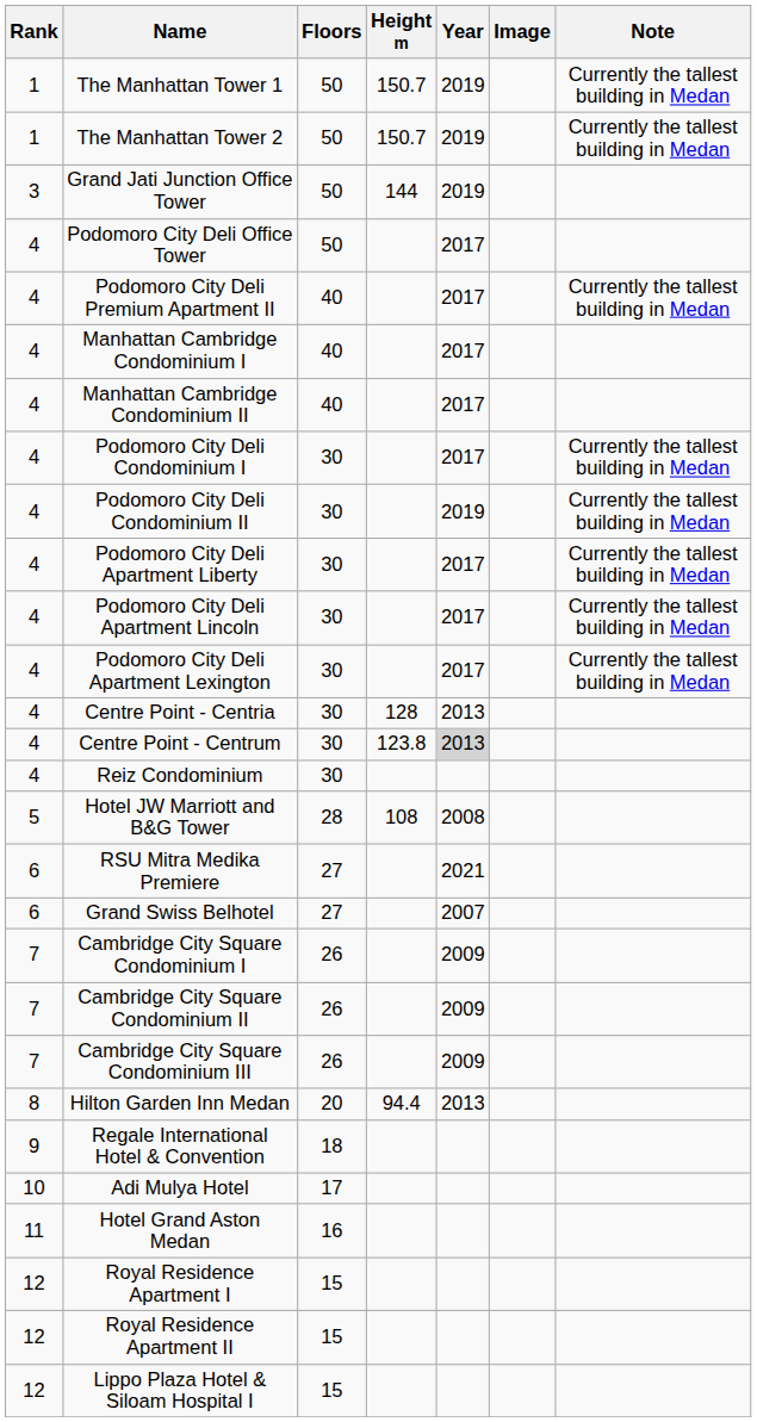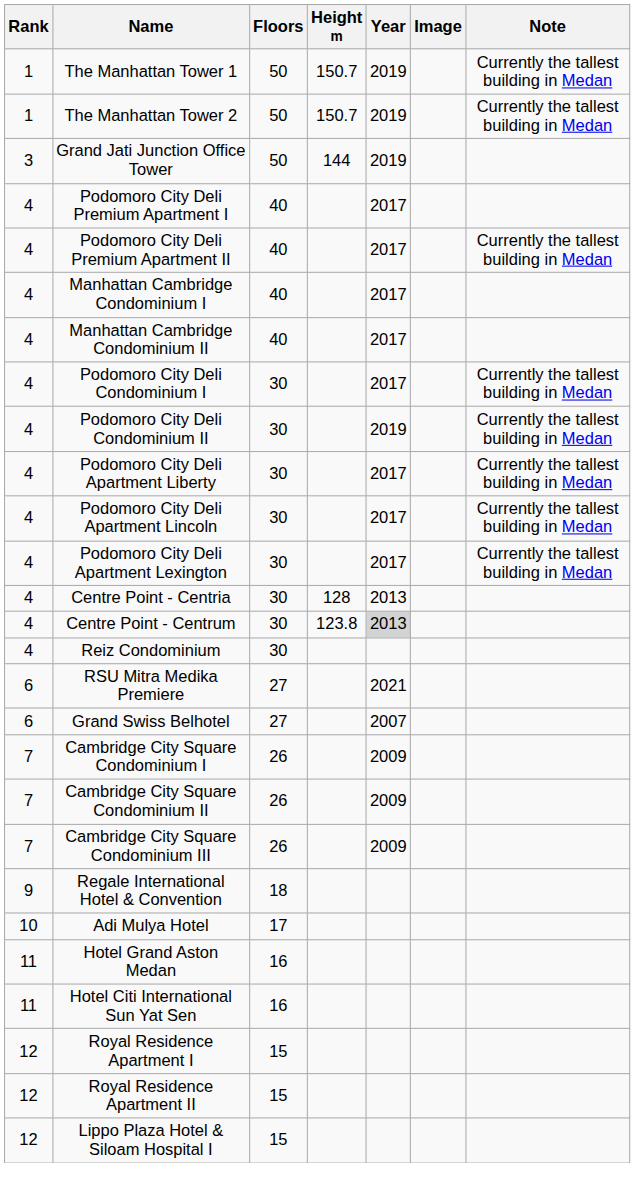- row: 4 | Podomoro City Deli Office Tower | 50 | 2017
+ row: 4 | Podomoro City Deli Premium Apartment I | 40 | 2017
- row: 5 | Hotel JW Marriott and B&G Tower | 28 | 108 | 2008
- row: 8 | Hilton Garden Inn Medan | 20 | 94.4 | 2013
+ row: 11 | Hotel Citi International Sun Yat Sen | 16
